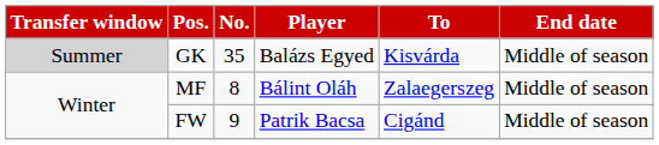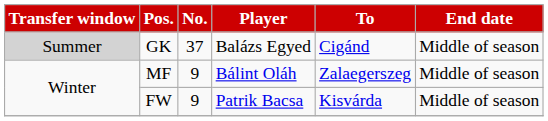GK | No.: 35 -> 37
GK | To: Kisvárda -> Cigánd
MF | No.: 8 -> 9
FW | To: Cigánd -> Kisvárda
